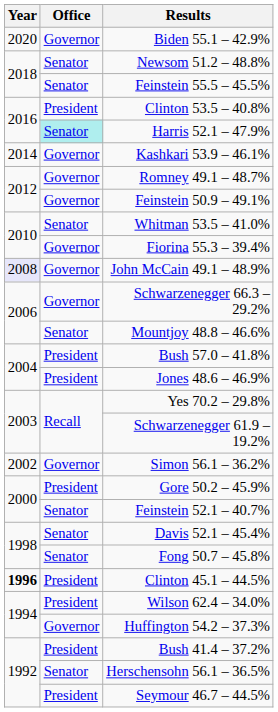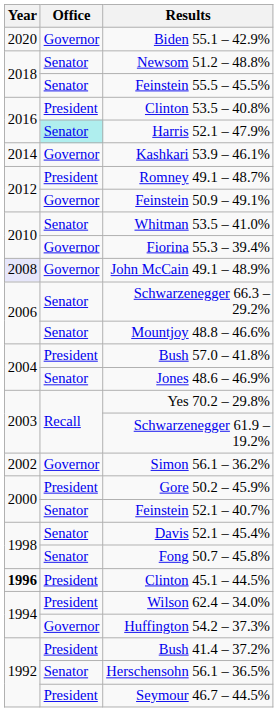Romney 49.1 – 48.7% | Office: Governor -> President
Schwarzenegger 66.3 – 29.2% | Office: Governor -> Senator
Jones 48.6 – 46.9% | Office: President -> Senator
